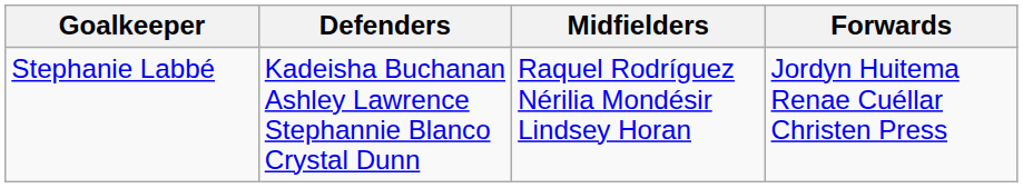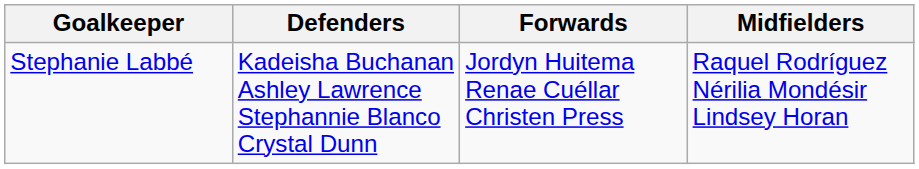columns swapped: Midfielders <-> Forwards
